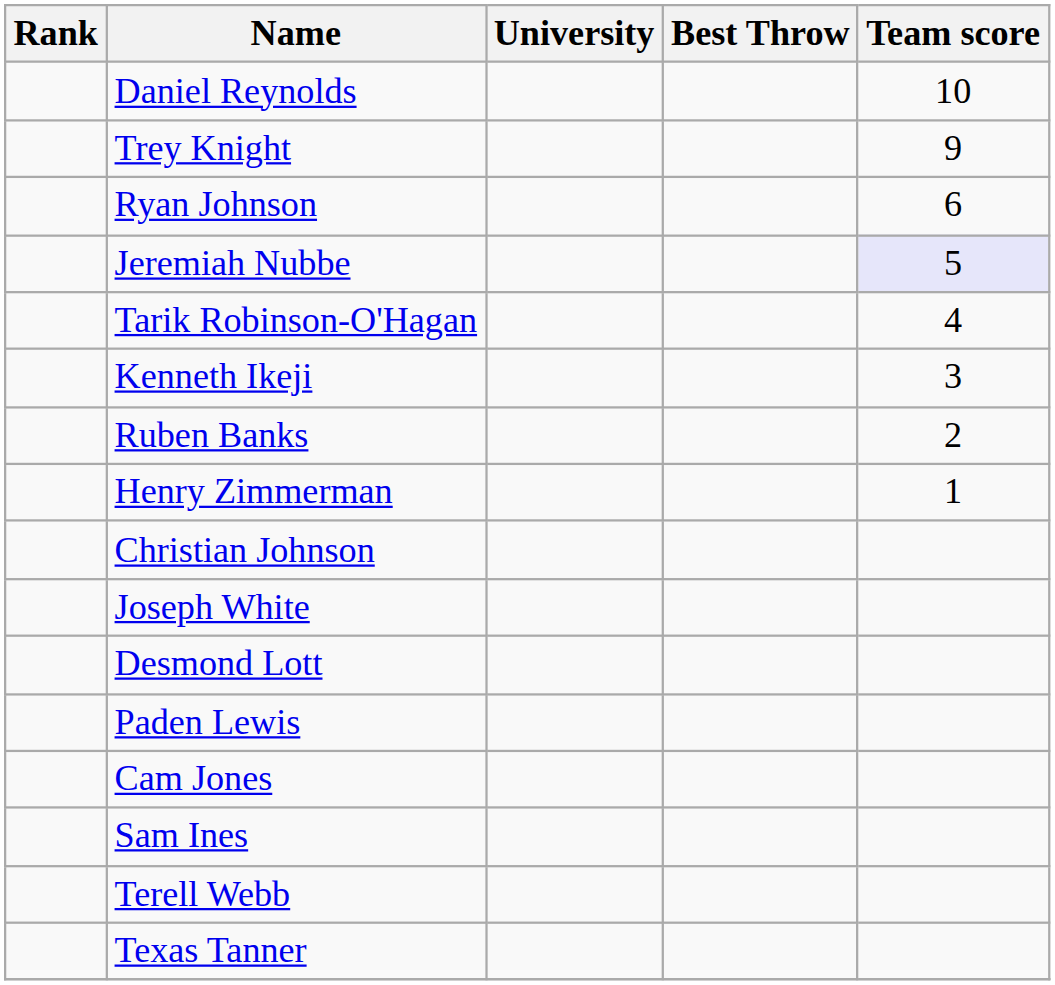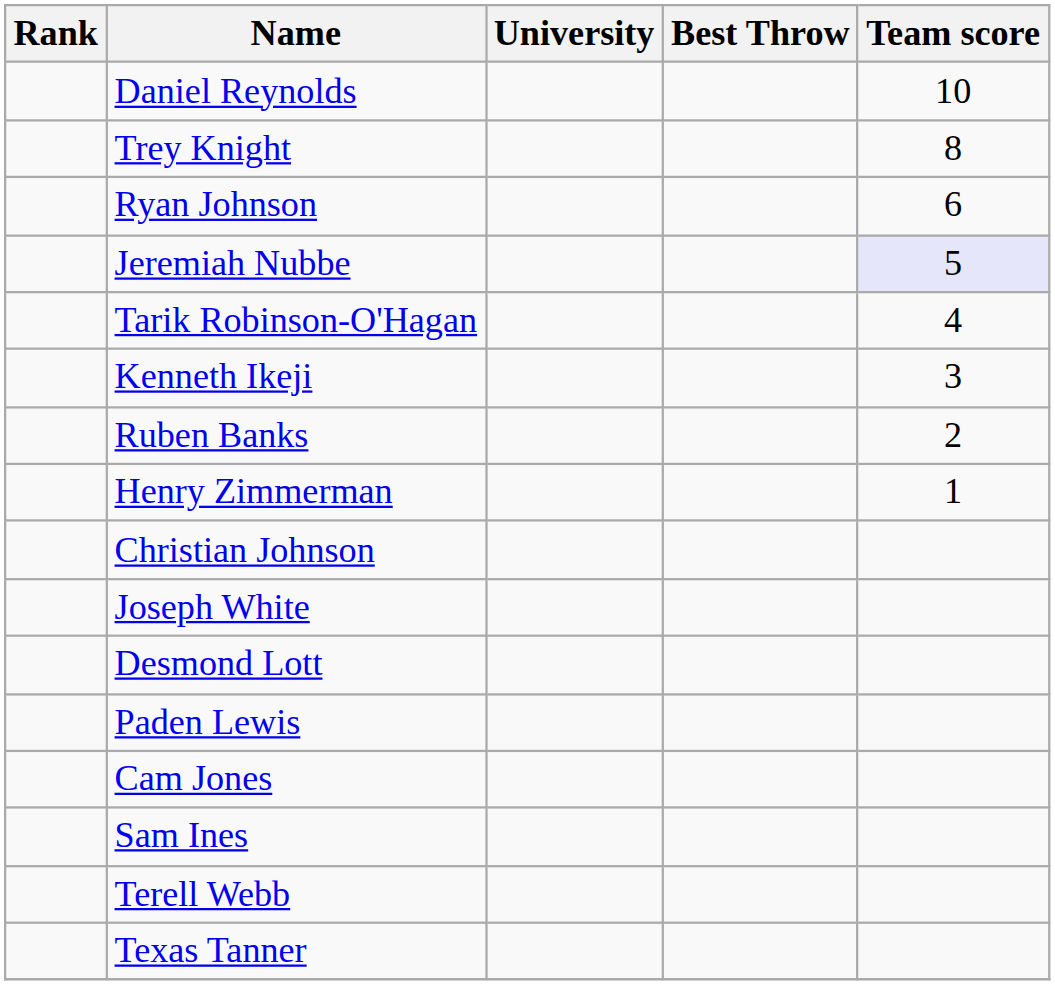Trey Knight | Team score: 9 -> 8
